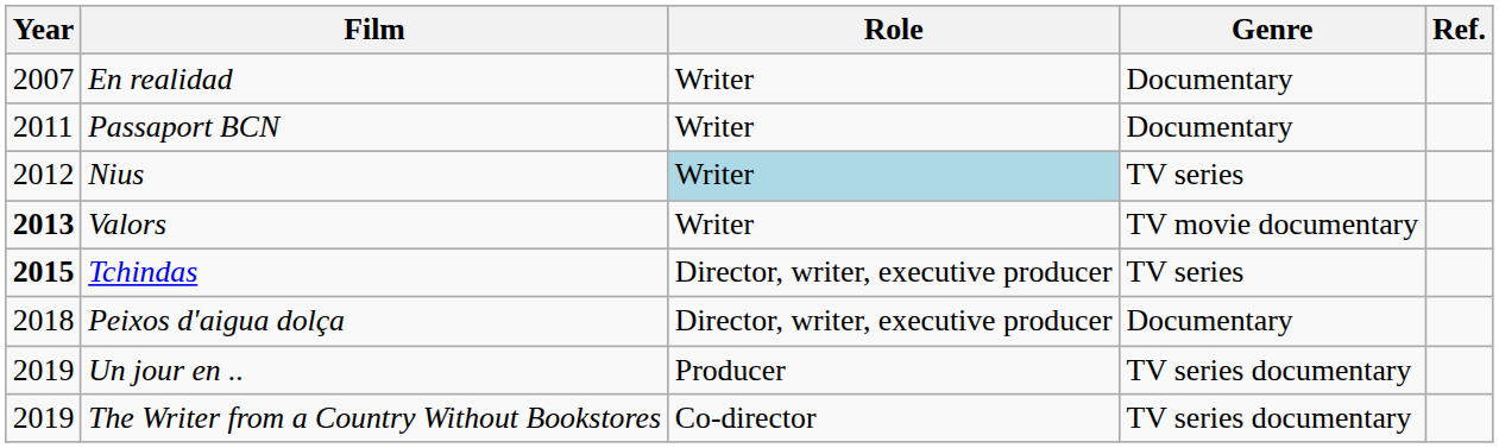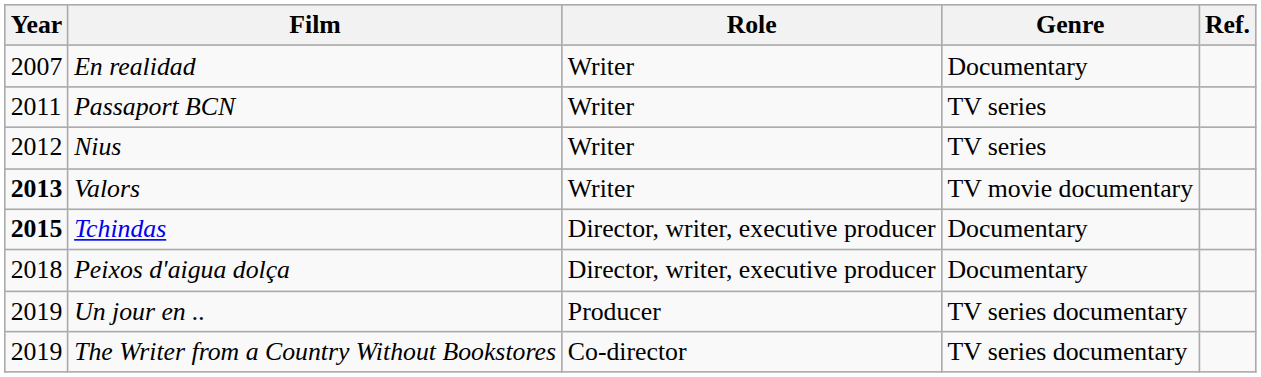Passaport BCN | Genre: Documentary -> TV series
Nius | Role: lightblue background -> no background
Tchindas | Genre: TV series -> Documentary
